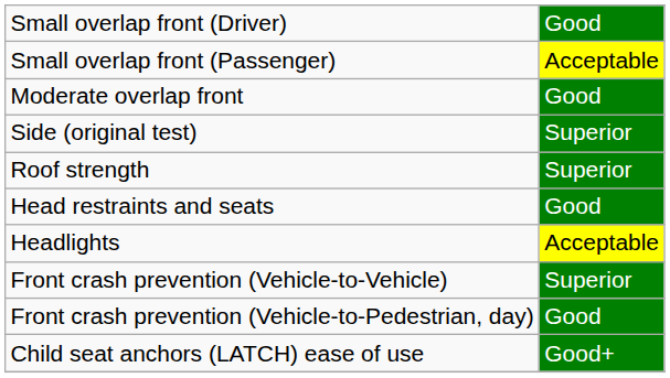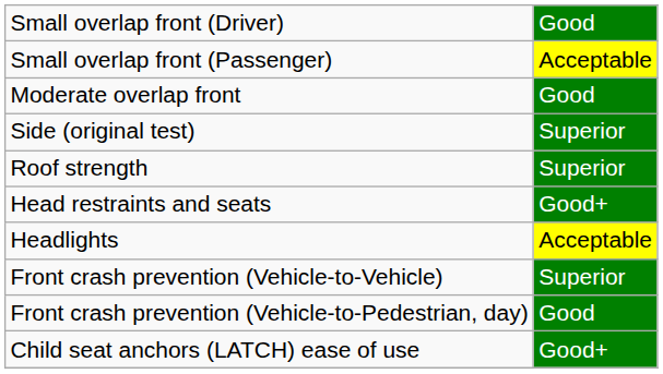Head restraints and seats | column 2: Good -> Good+
